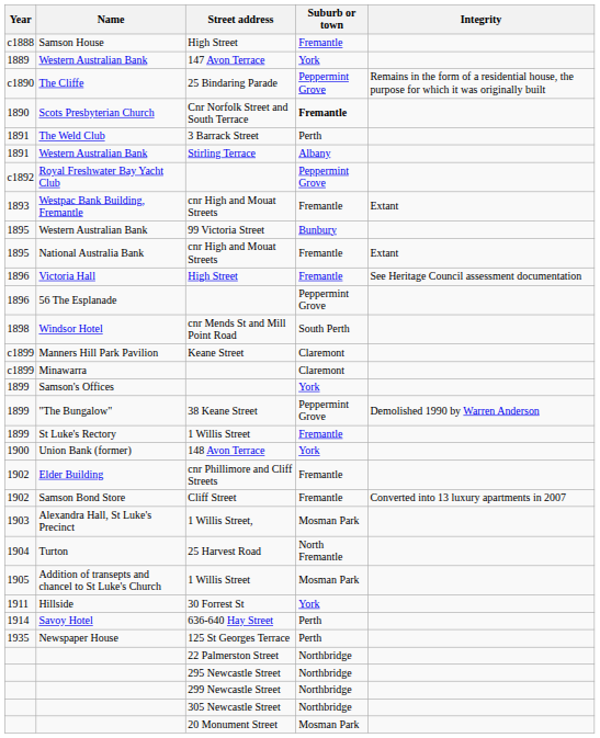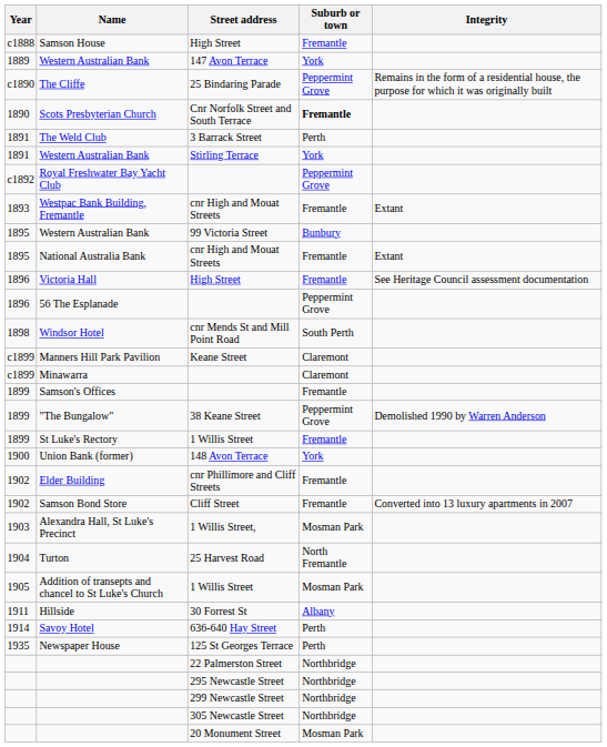Western Australian Bank / Stirling Terrace | Suburb or town: Albany -> York
Samson's Offices | Suburb or town: York -> Fremantle
Hillside | Suburb or town: York -> Albany
